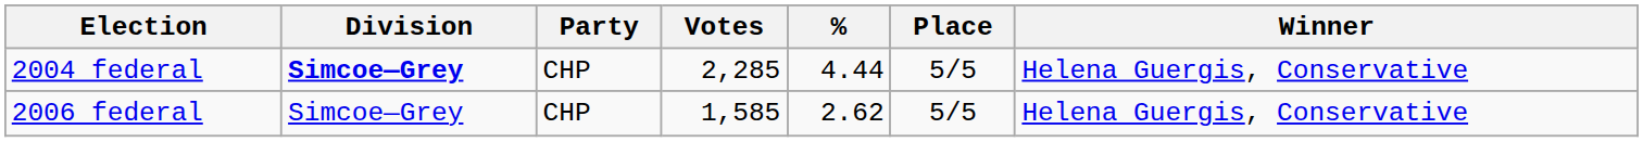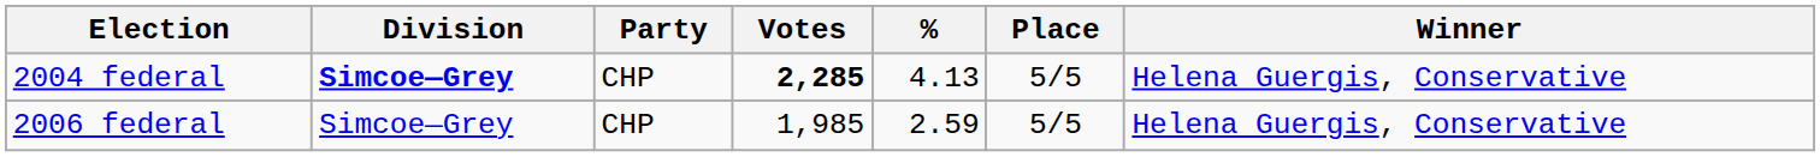2004 federal | Votes: normal -> bold
2004 federal | %: 4.44 -> 4.13
2006 federal | Votes: 1,585 -> 1,985
2006 federal | %: 2.62 -> 2.59
